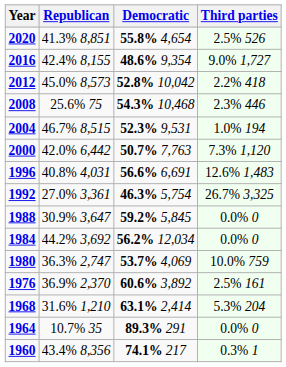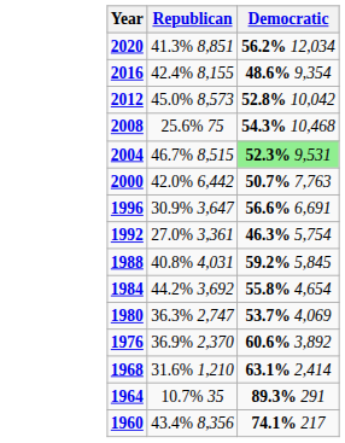- column: Third parties | 2.5% 526 | 9.0% 1,727 | 2.2% 418 | 2.3% 446 | 1.0% 194 | 7.3% 1,120 | 12.6% 1,483 | 26.7% 3,325 | 0.0% 0 | 0.0% 0 | 10.0% 759 | 2.5% 161 | 5.3% 204 | 0.0% 0 | 0.3% 1
2020 | Democratic: 55.8% 4,654 -> 56.2% 12,034
2004 | Democratic: no background -> lightgreen background
1996 | Republican: 40.8% 4,031 -> 30.9% 3,647
1988 | Republican: 30.9% 3,647 -> 40.8% 4,031
1984 | Democratic: 56.2% 12,034 -> 55.8% 4,654
